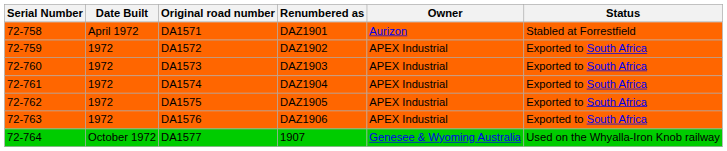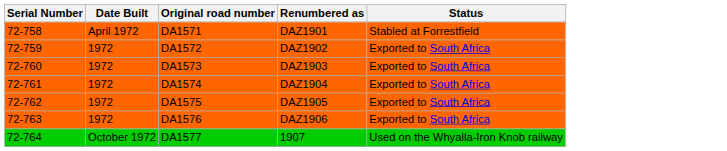- column: Owner | Aurizon | APEX Industrial | APEX Industrial | APEX Industrial | APEX Industrial | APEX Industrial | Genesee & Wyoming Australia
